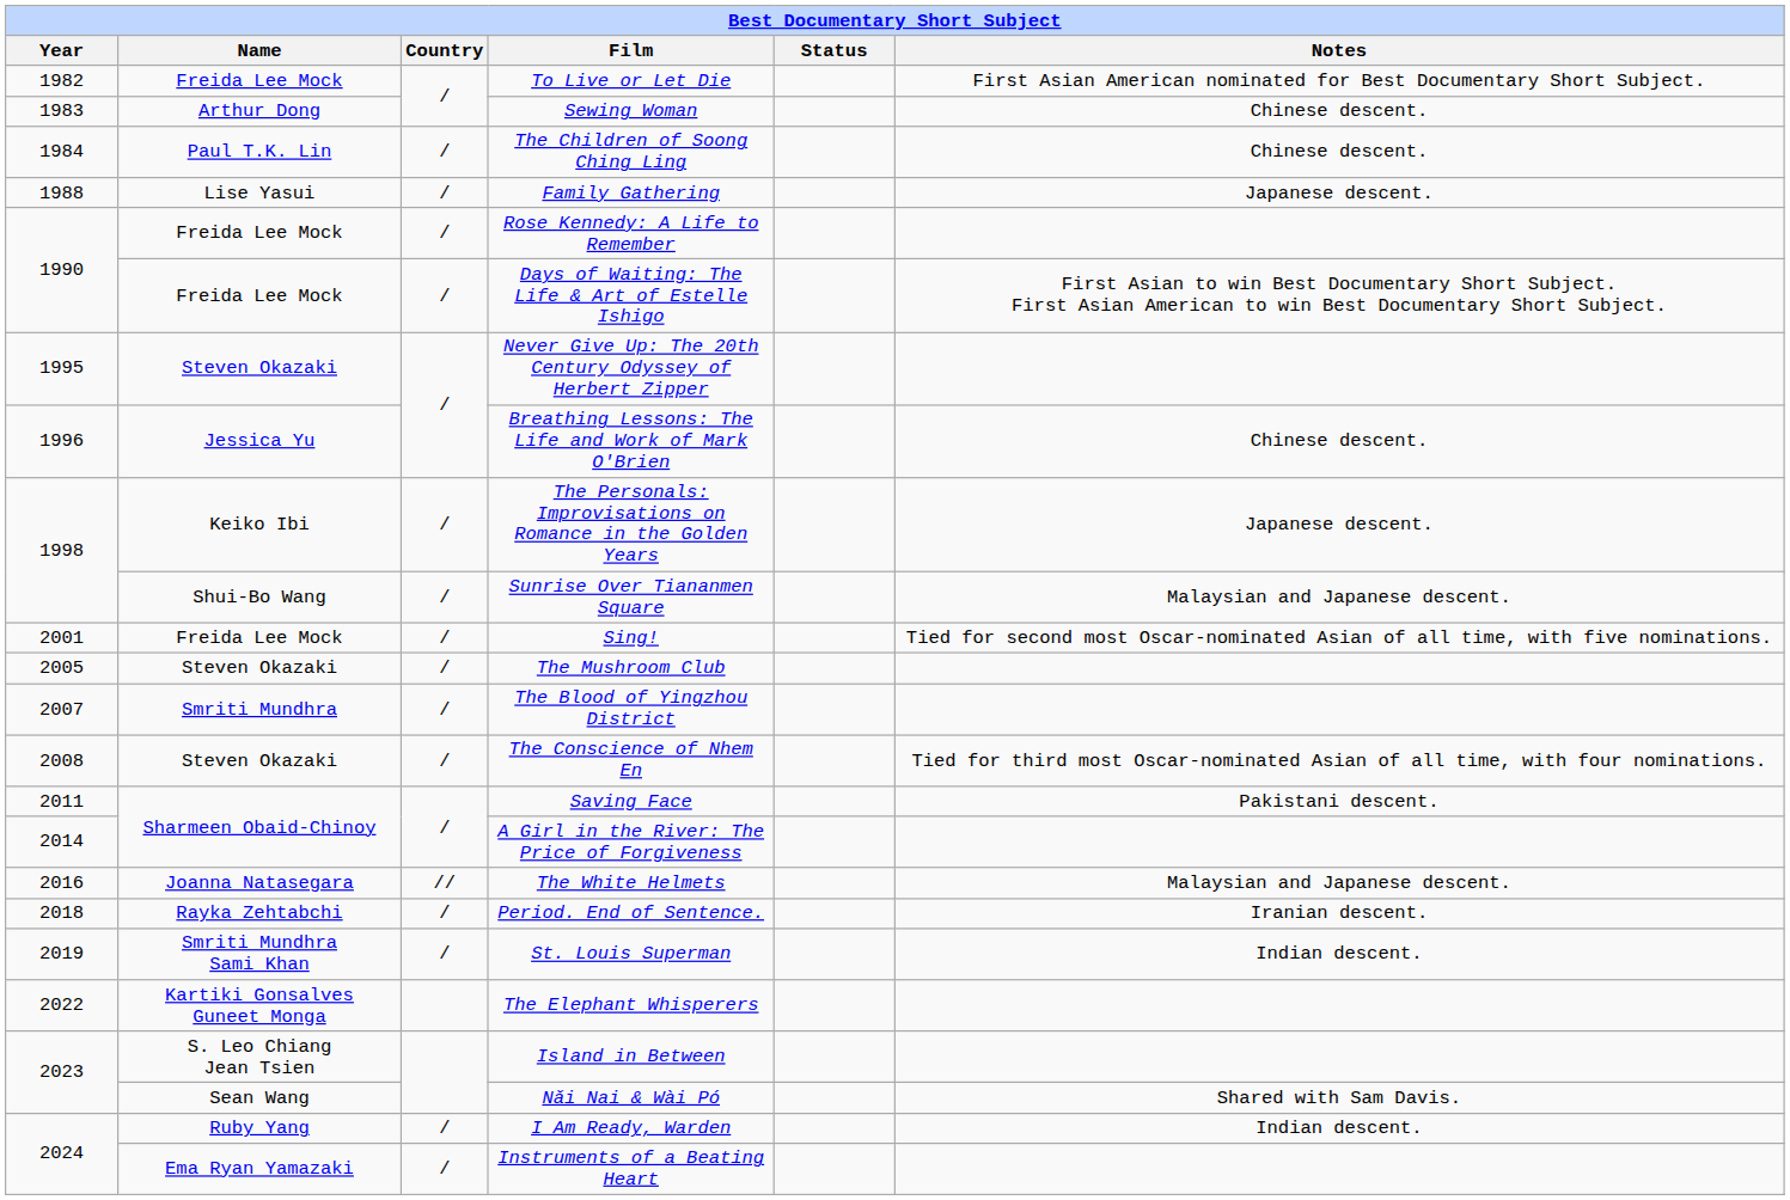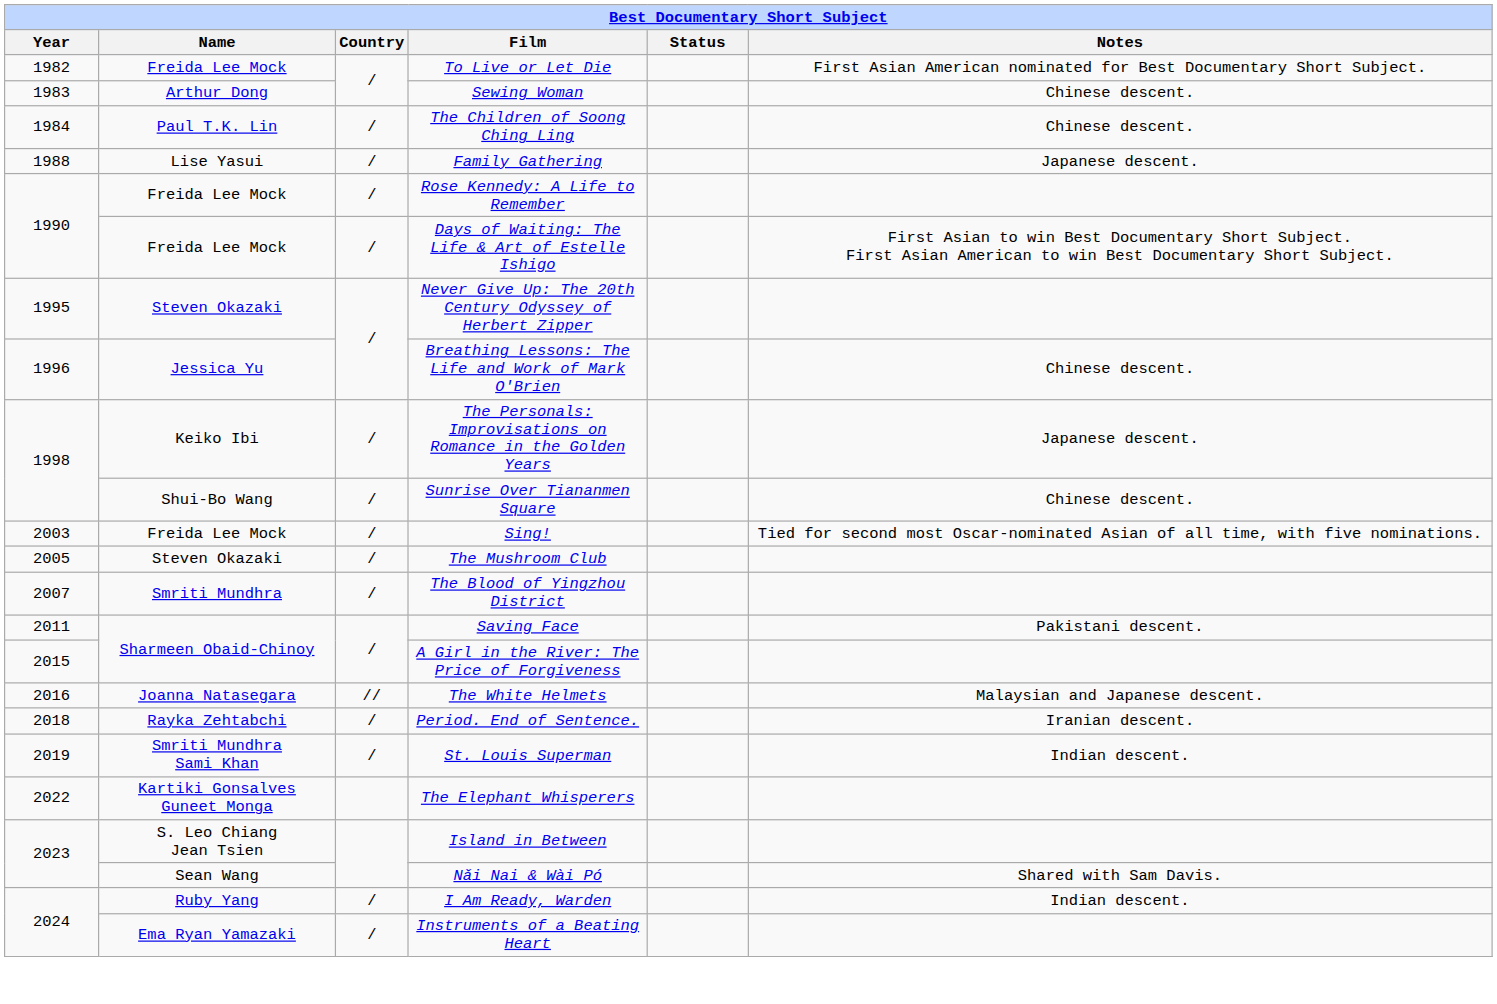Sunrise Over Tiananmen Square | Notes: Malaysian and Japanese descent. -> Chinese descent.
Sing! | Year: 2001 -> 2003
- row: 2008 | Steven Okazaki | / | The Conscience of Nhem En | Tied for third most Oscar-nominated Asian of all time, with four nominations.
A Girl in the River: The Price of Forgiveness | Year: 2014 -> 2015
